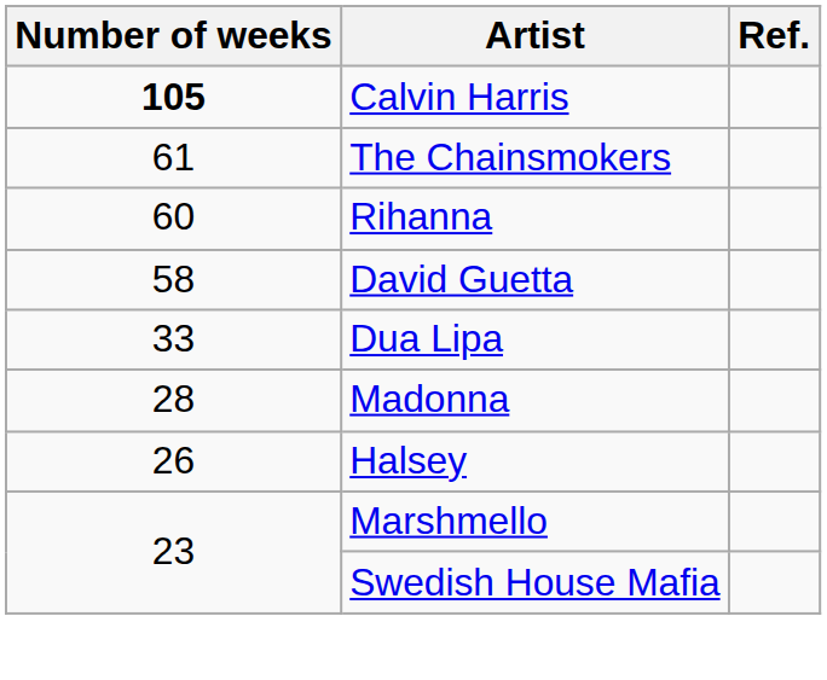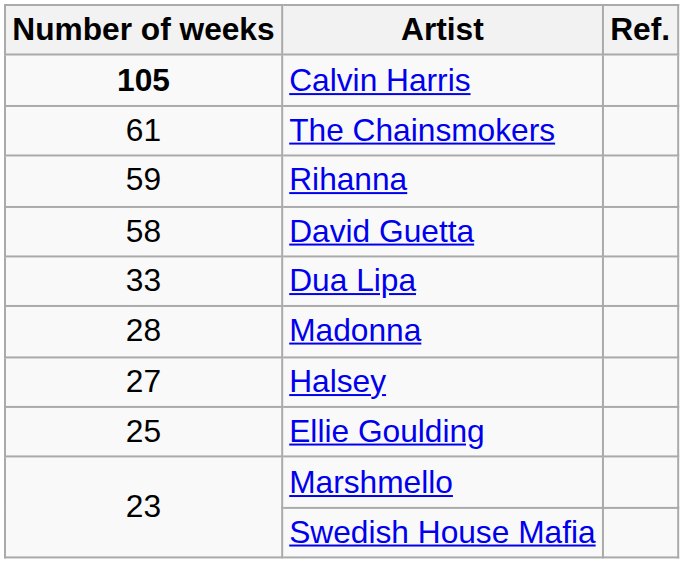Rihanna | Number of weeks: 60 -> 59
Halsey | Number of weeks: 26 -> 27
+ row: 25 | Ellie Goulding
